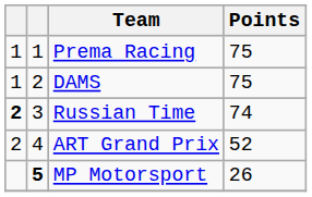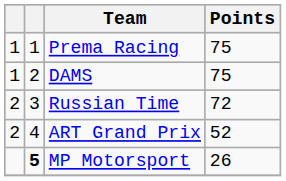Russian Time | column 1: bold -> normal
Russian Time | Points: 74 -> 72
